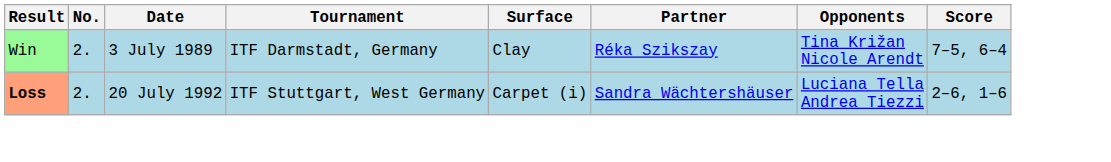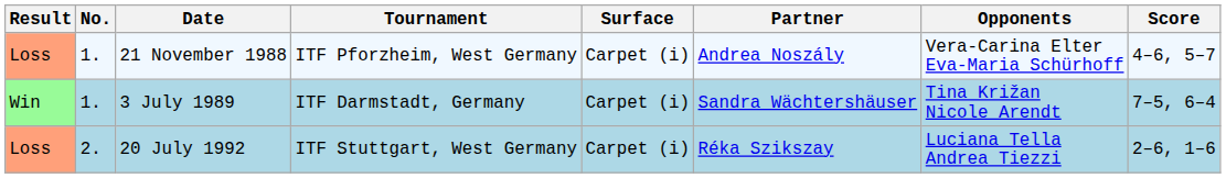+ row: Loss | 1. | 21 November 1988 | ITF Pforzheim, West Germany | Carpet (i) | Andrea Noszály | Vera-Carina Elter Eva-Maria Schürhoff | 4–6, 5–7
3 July 1989 | No.: 2. -> 1.
3 July 1989 | Surface: Clay -> Carpet (i)
3 July 1989 | Partner: Réka Szikszay -> Sandra Wächtershäuser
20 July 1992 | Result: bold -> normal
20 July 1992 | Partner: Sandra Wächtershäuser -> Réka Szikszay
